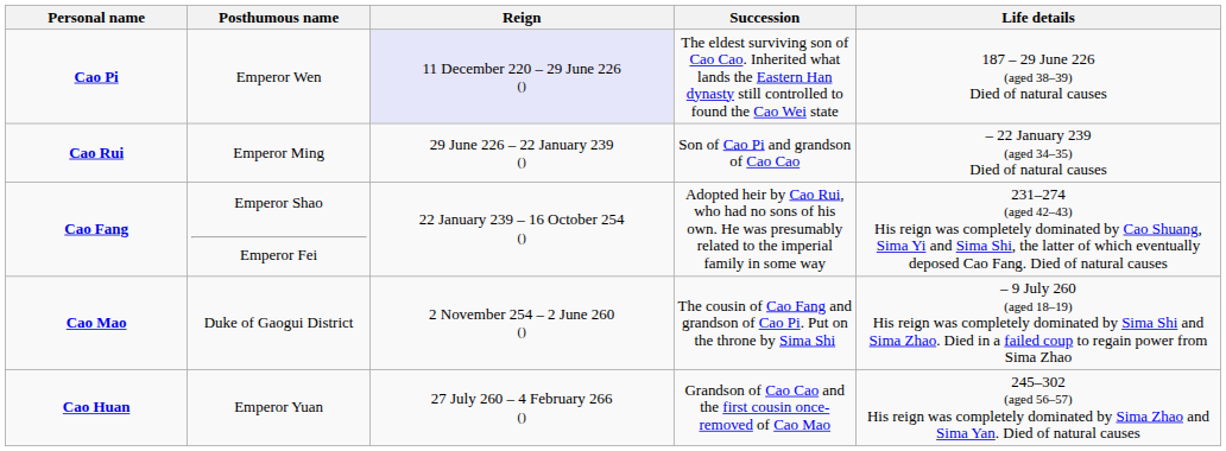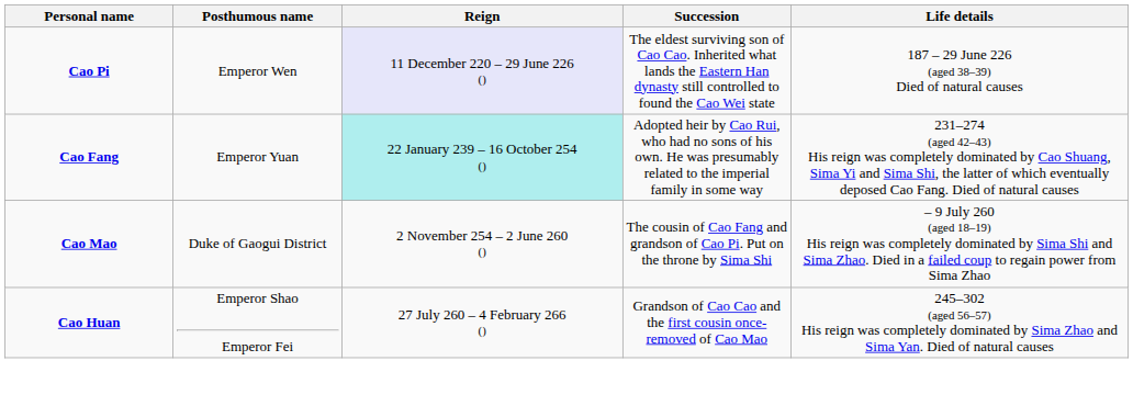- row: Cao Rui | Emperor Ming | 29 June 226 – 22 January 239 () | Son of Cao Pi and grandson of Cao Cao | – 22 January 239 (aged 34–35) Died of natural causes
Cao Fang | Posthumous name: Emperor Shao Emperor Fei -> Emperor Yuan
Cao Fang | Reign: no background -> paleturquoise background
Cao Huan | Posthumous name: Emperor Yuan -> Emperor Shao Emperor Fei
